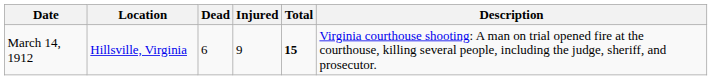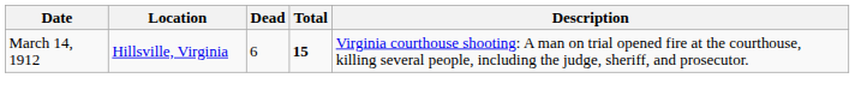- column: Injured | 9
